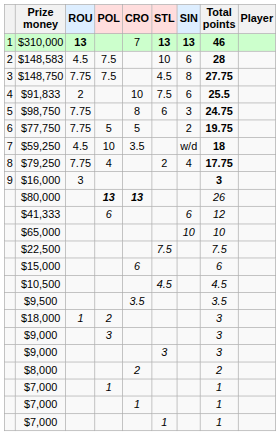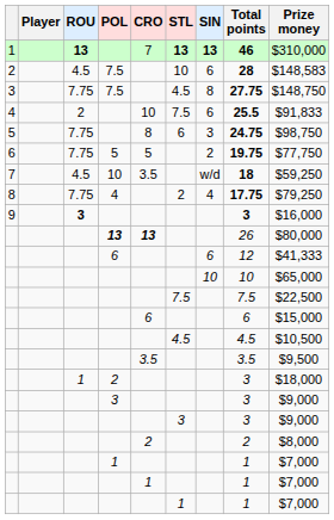columns swapped: Player <-> Prize money
9 | ROU: normal -> bold
